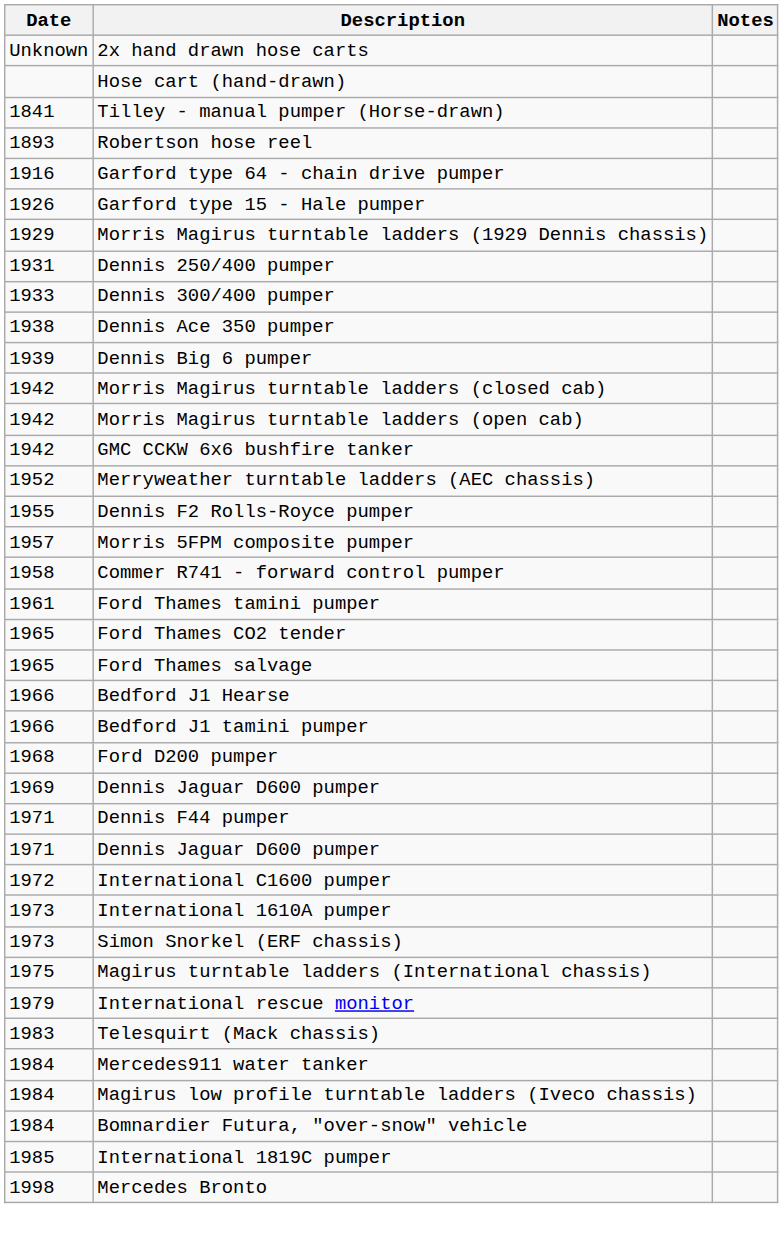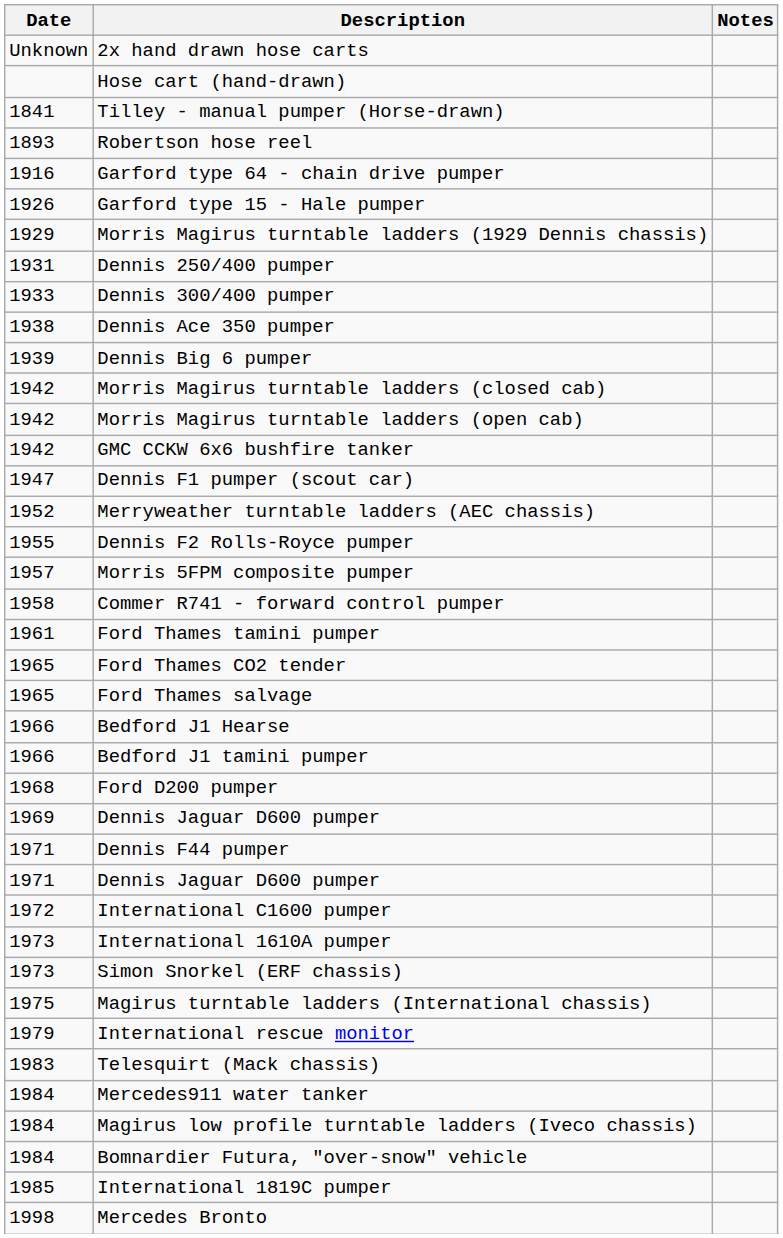+ row: 1947 | Dennis F1 pumper (scout car)
